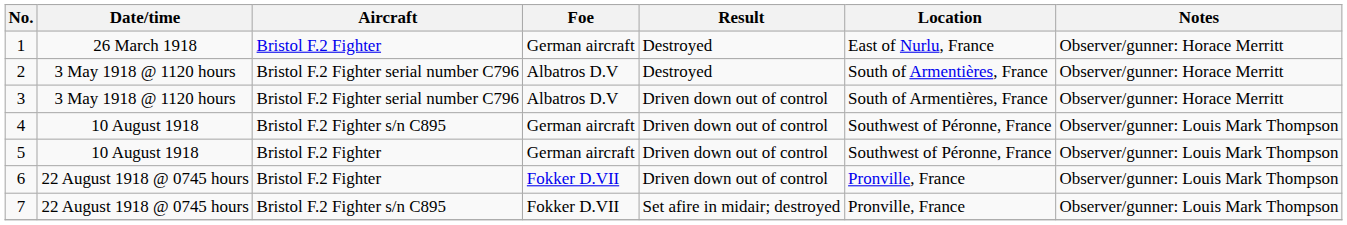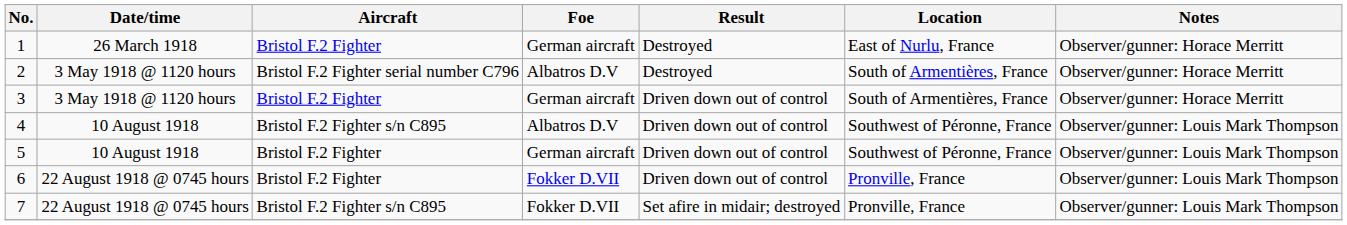3 | Aircraft: Bristol F.2 Fighter serial number C796 -> Bristol F.2 Fighter
3 | Foe: Albatros D.V -> German aircraft
4 | Foe: German aircraft -> Albatros D.V
